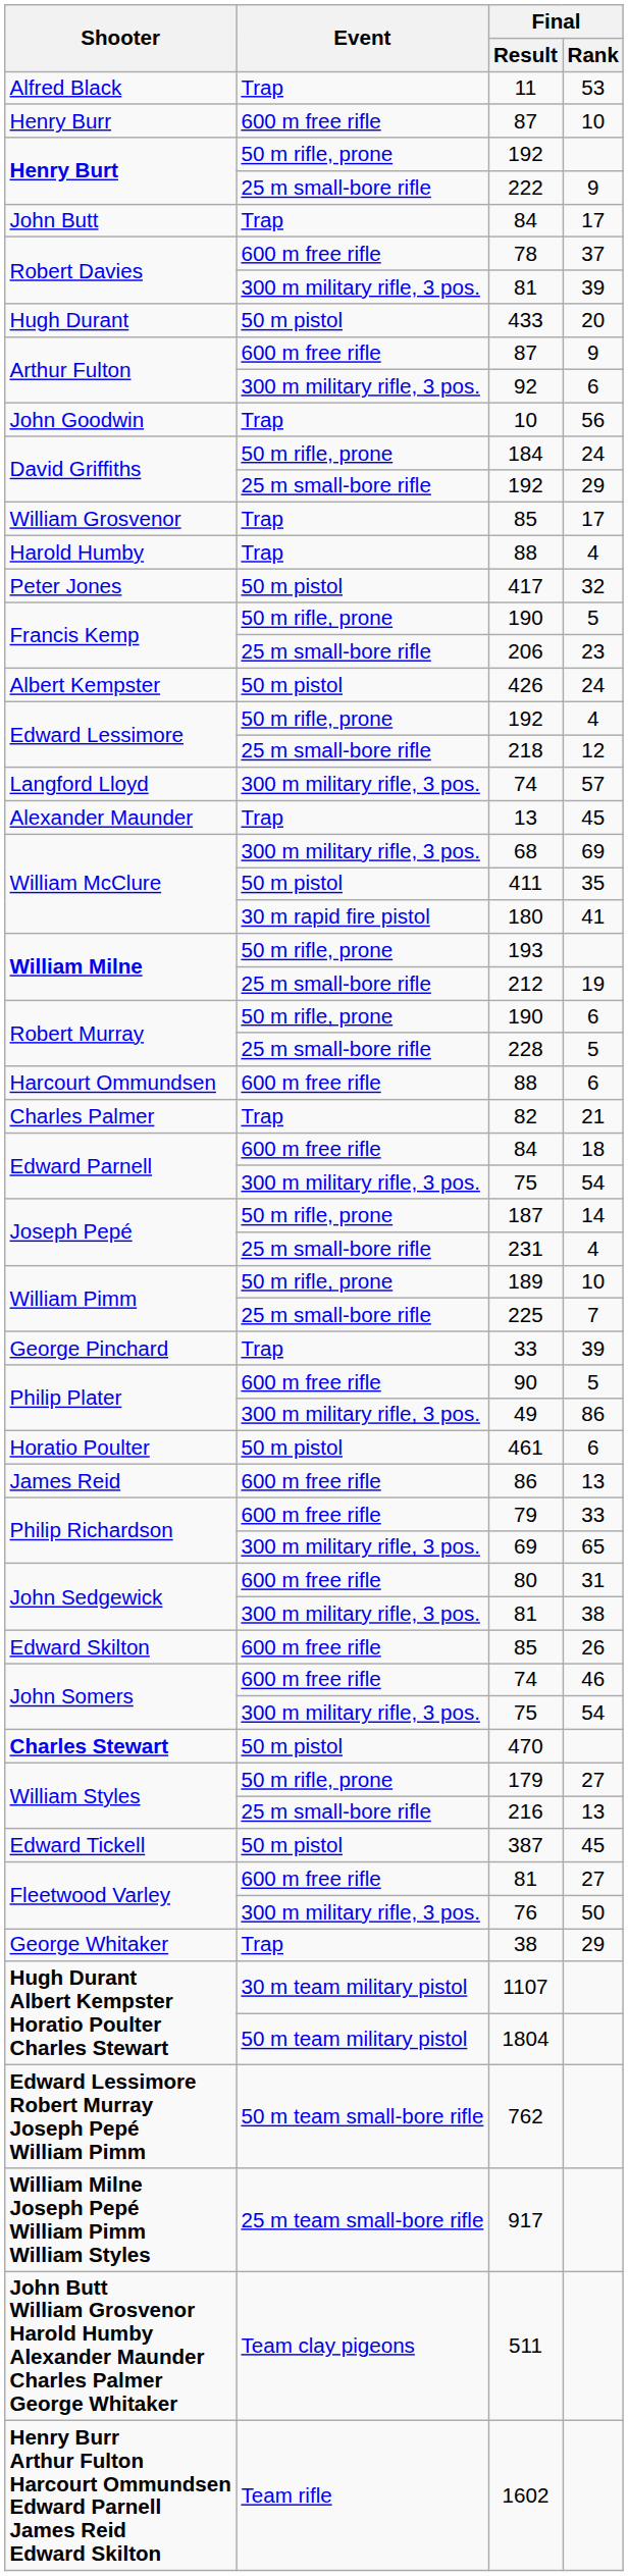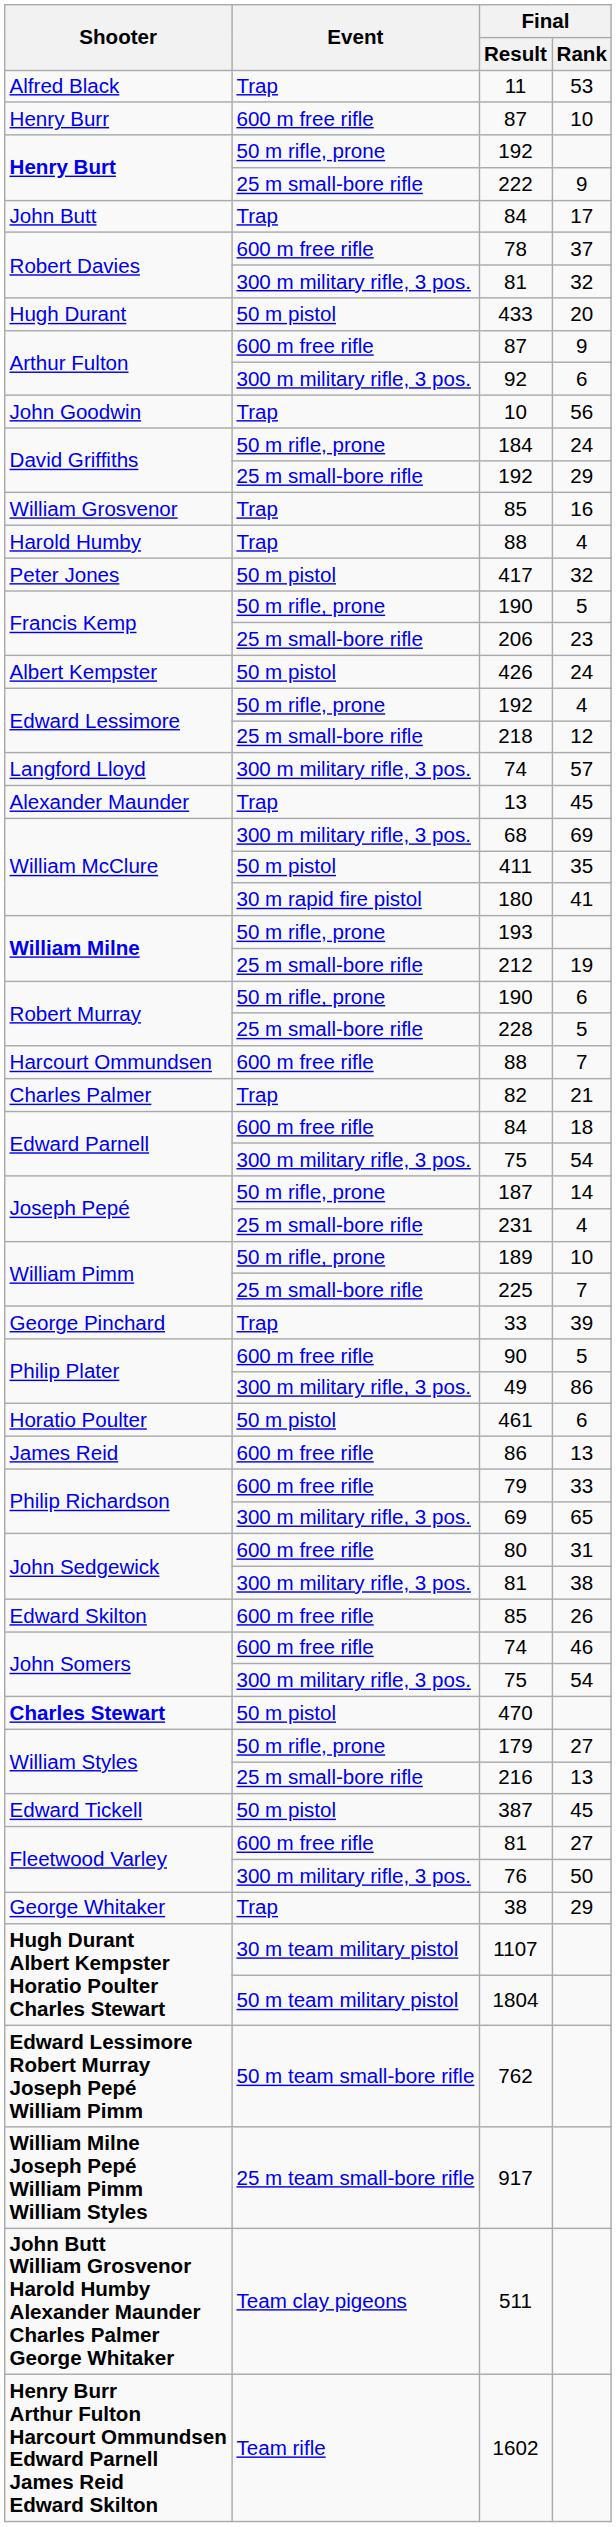Robert Davies / 81 | Final / Rank: 39 -> 32
William Grosvenor / 85 | Final / Rank: 17 -> 16
Harcourt Ommundsen / 88 | Final / Rank: 6 -> 7
